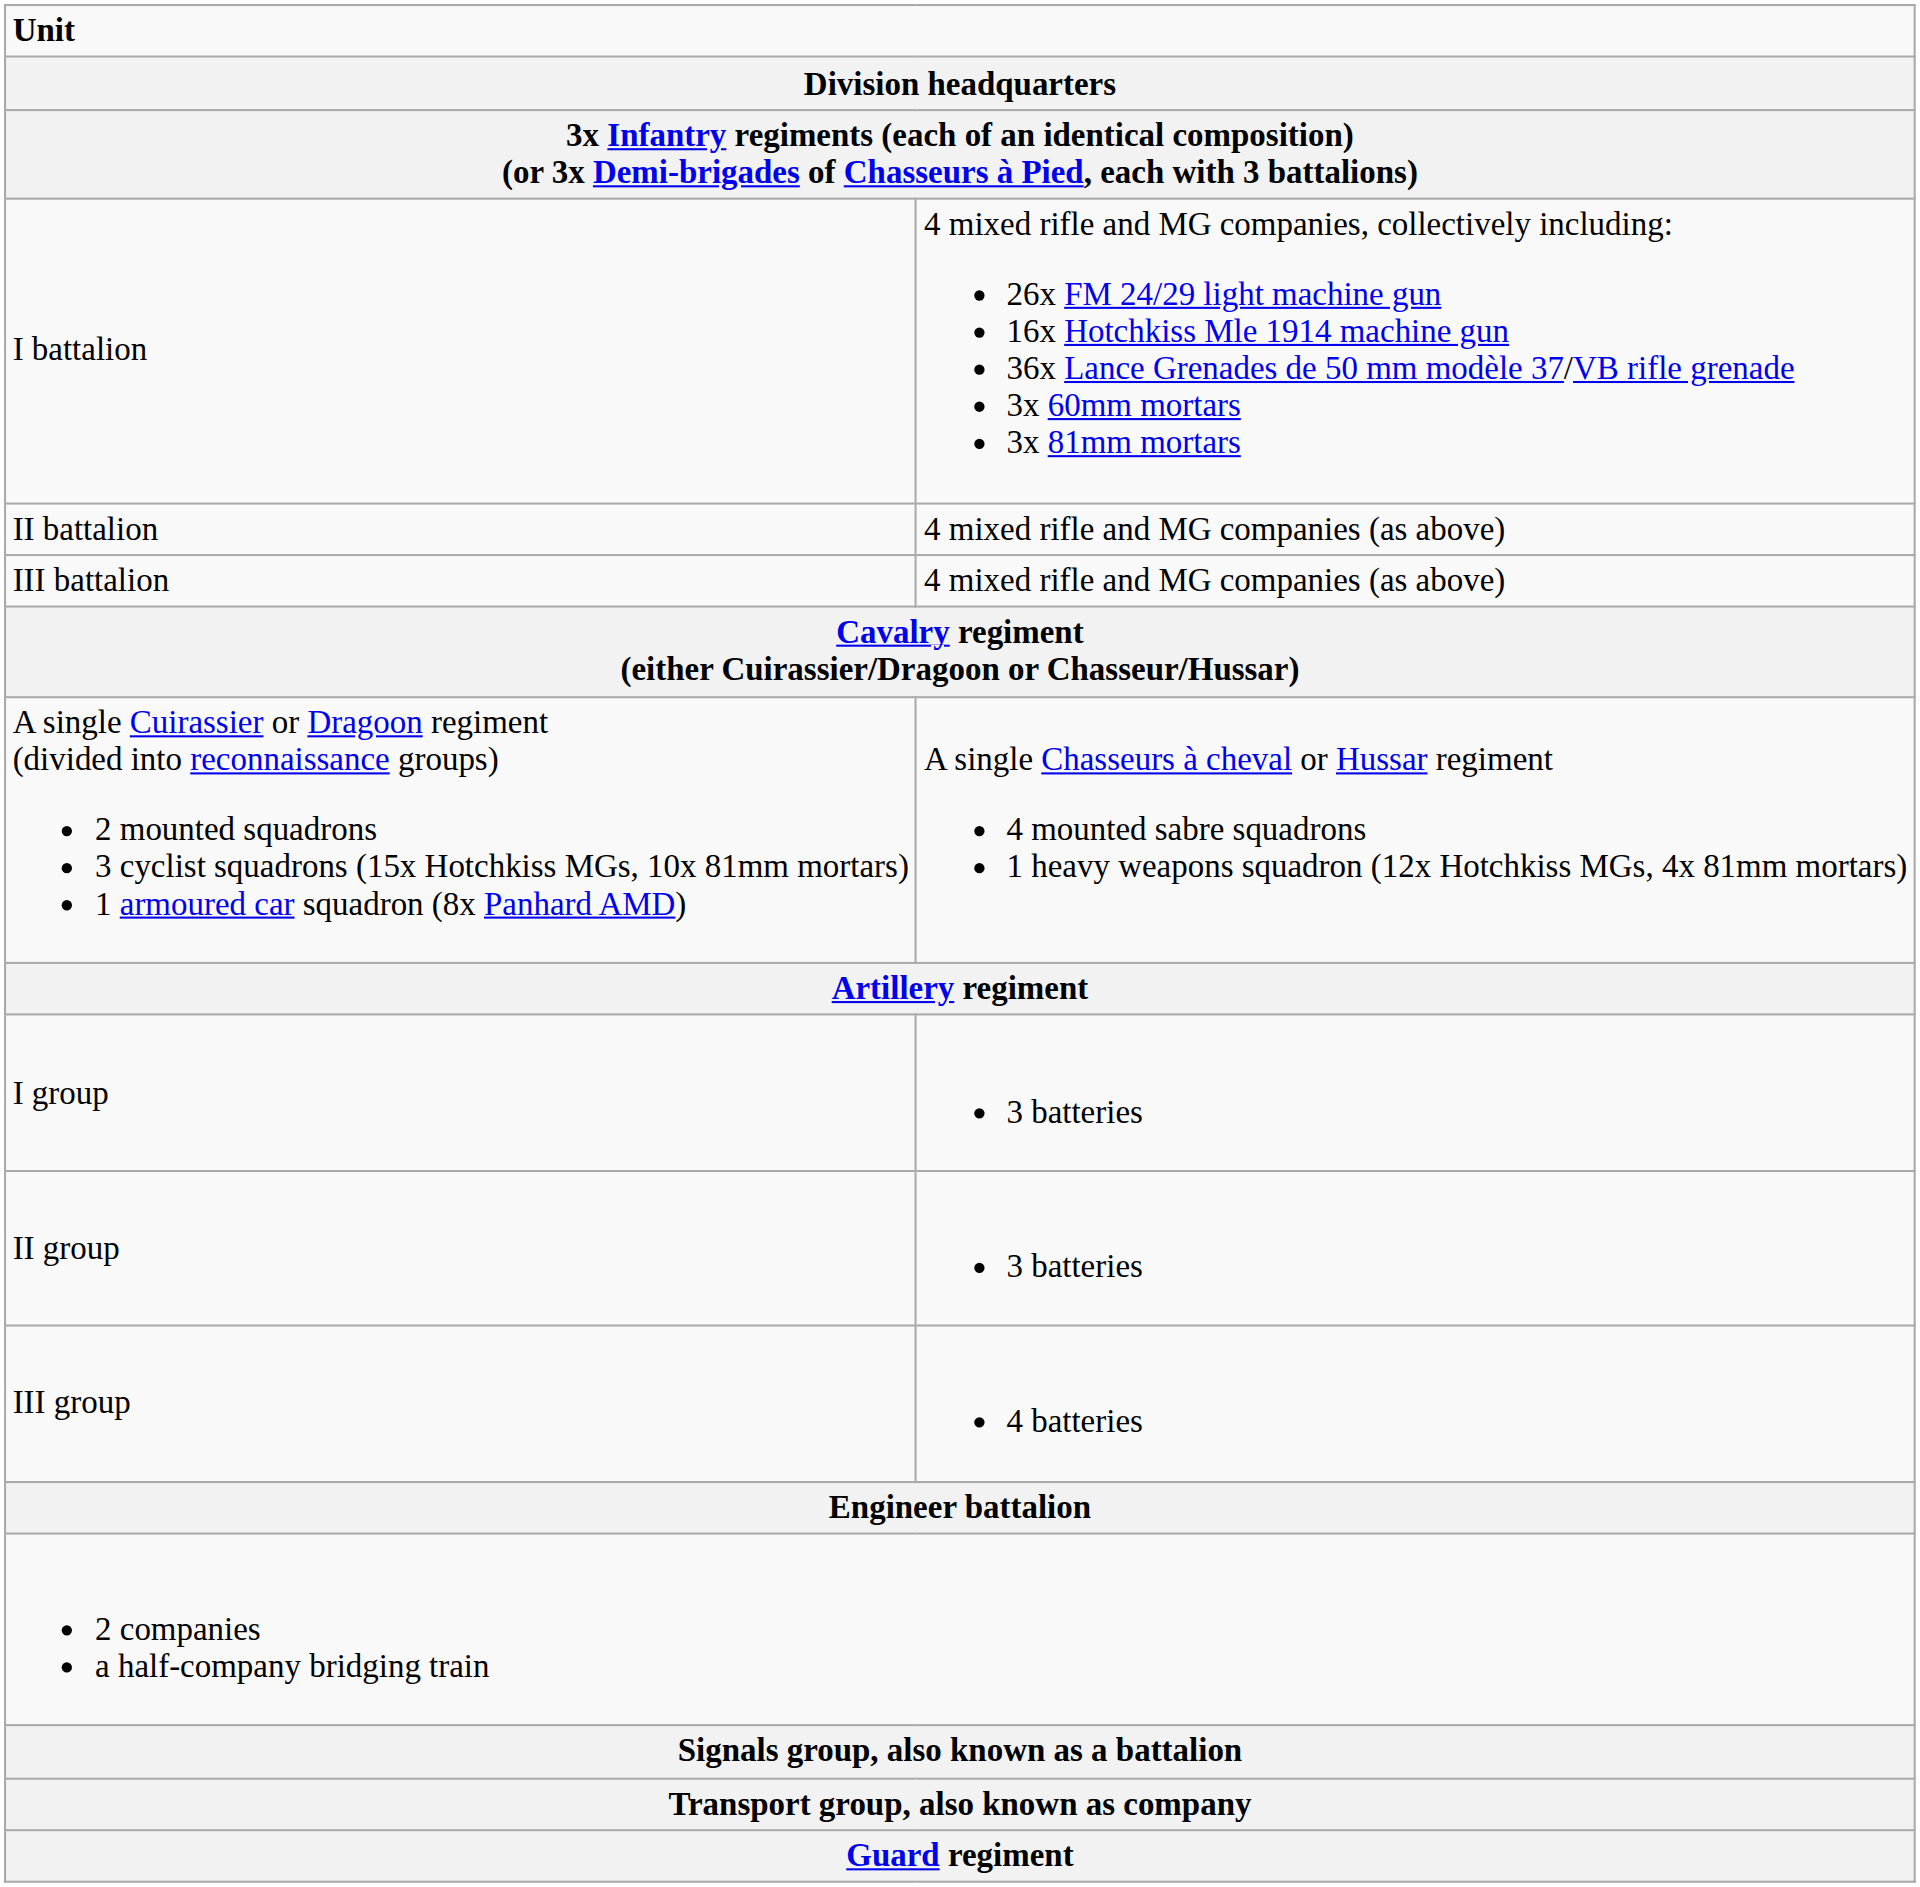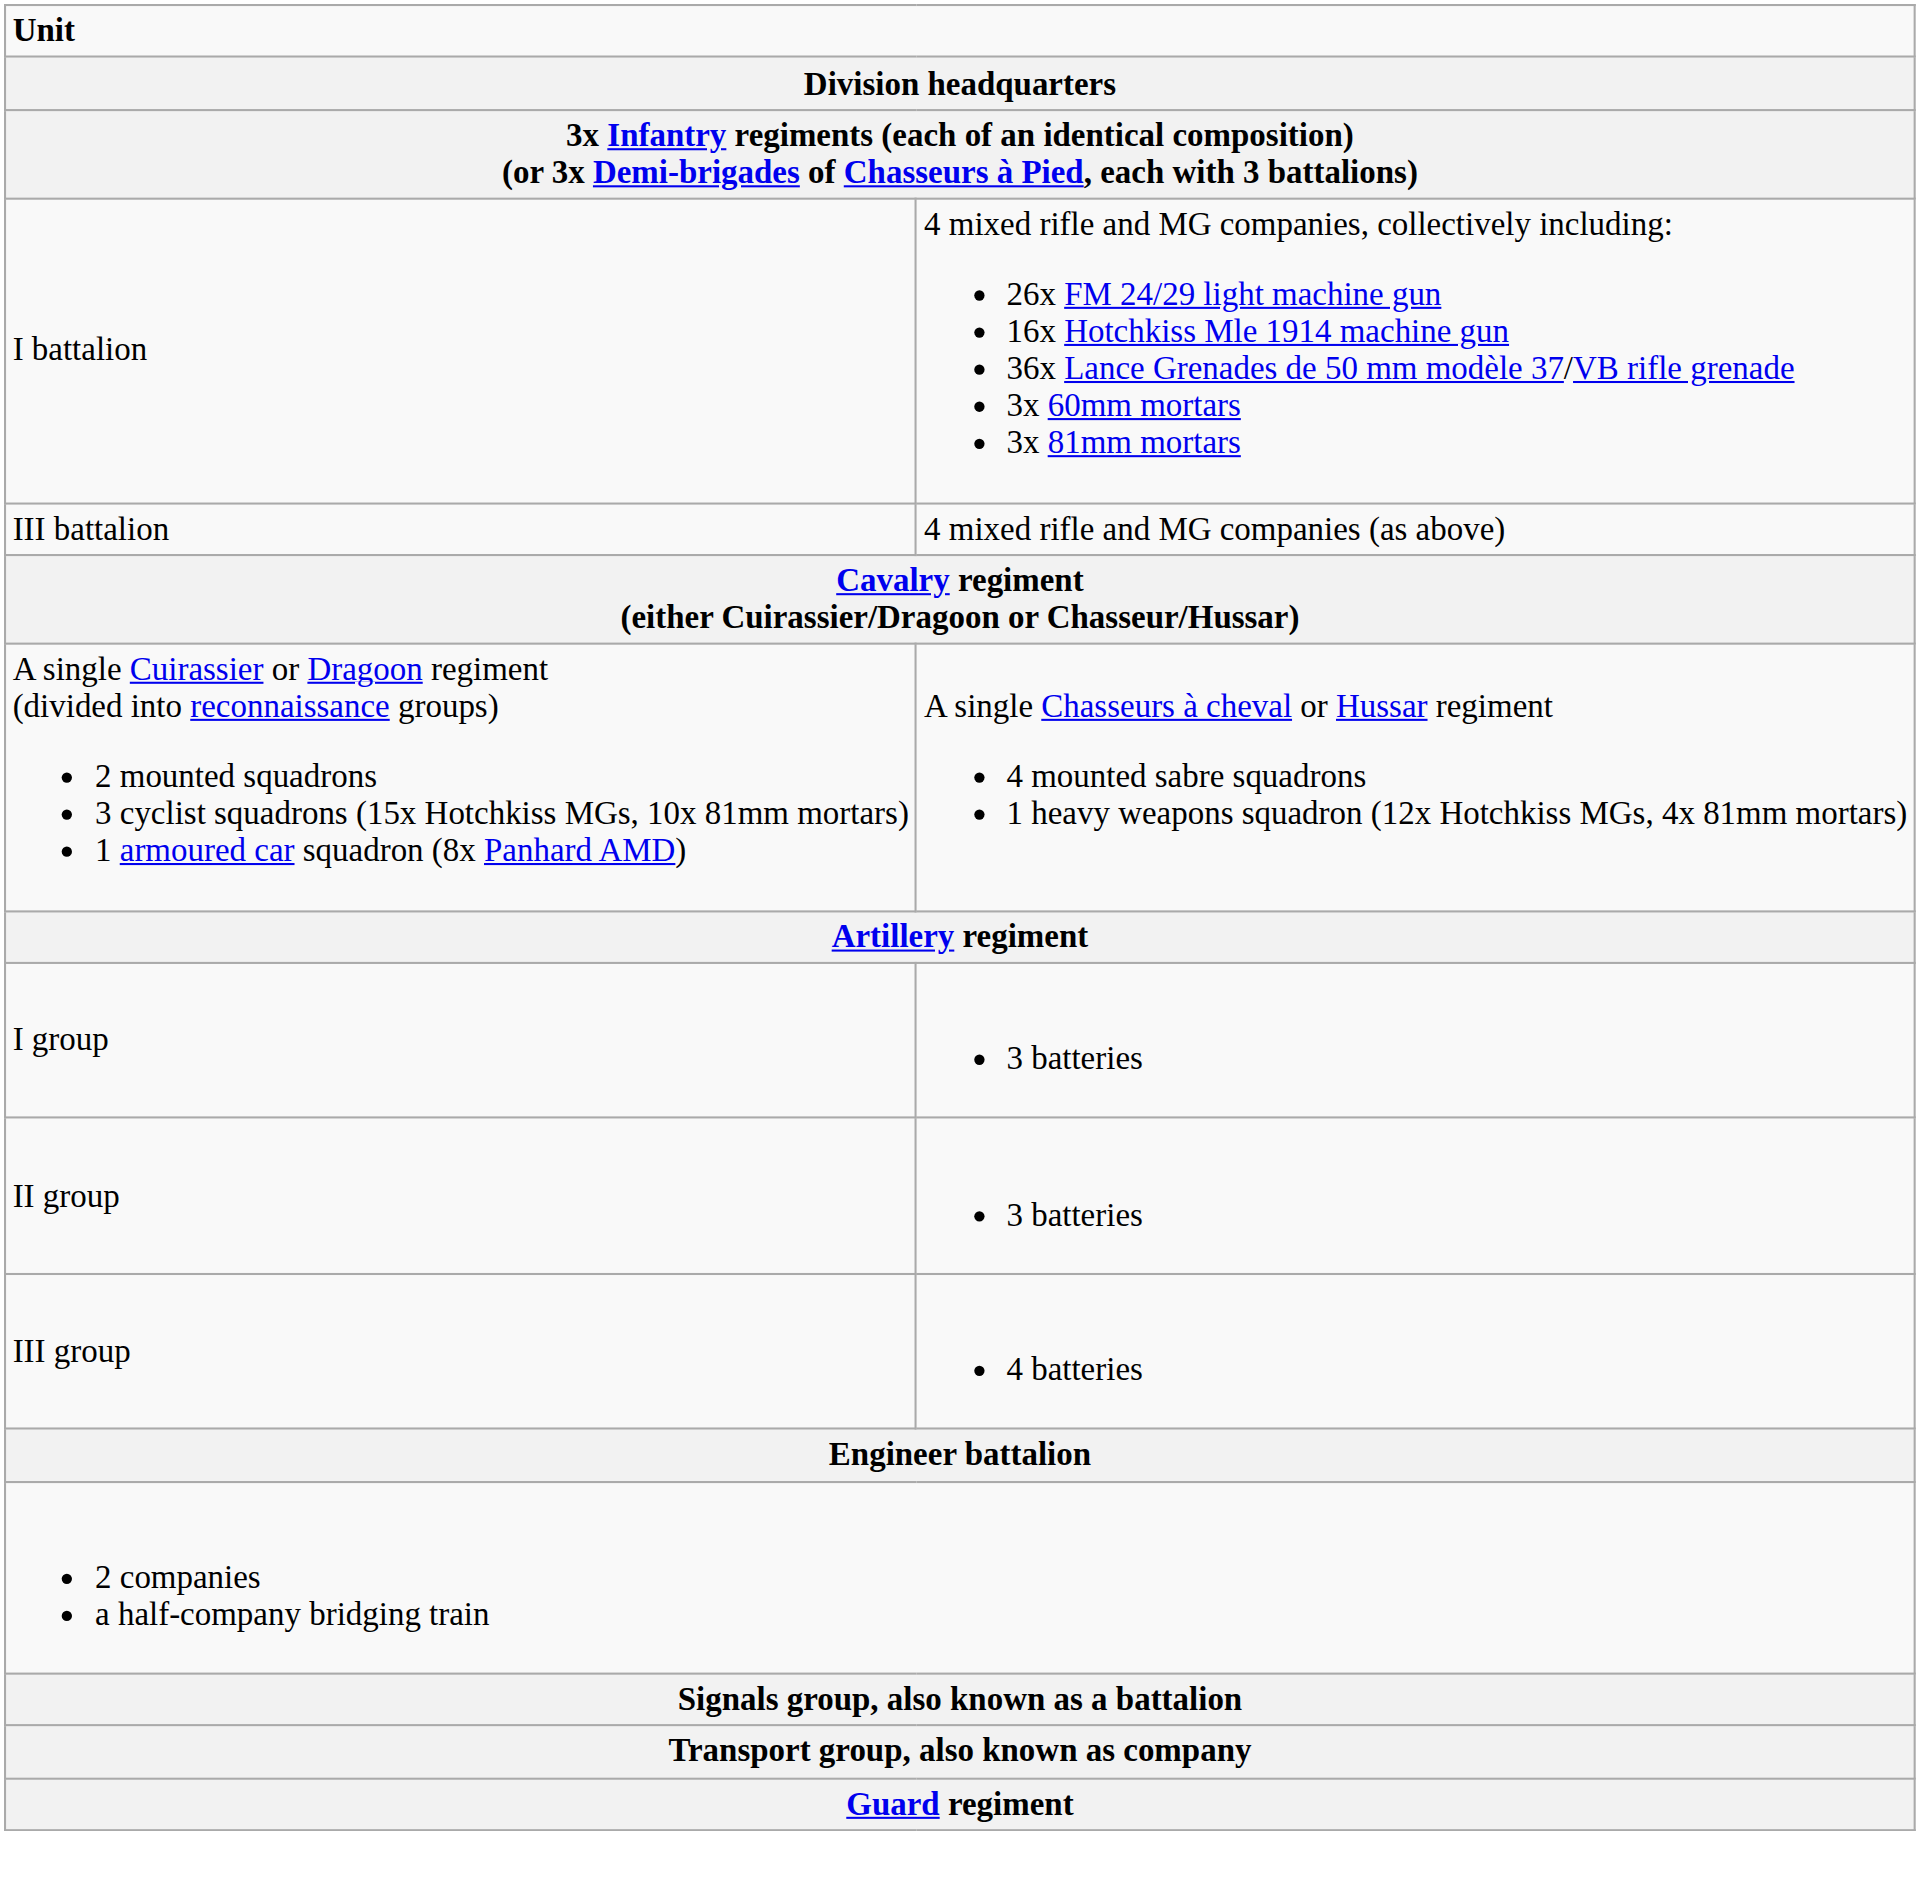- row: II battalion | 4 mixed rifle and MG companies (as above)
